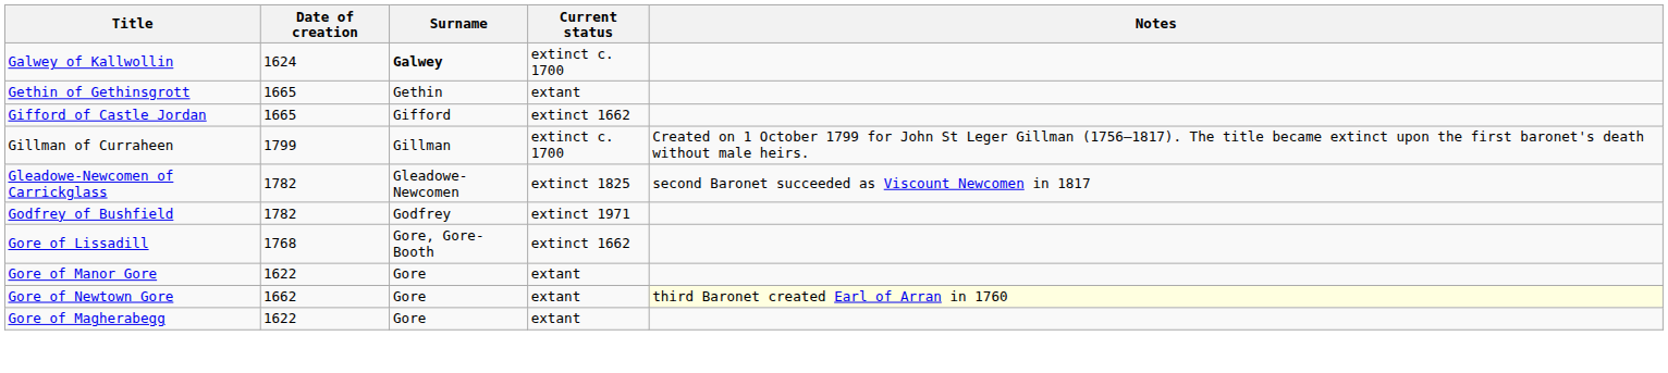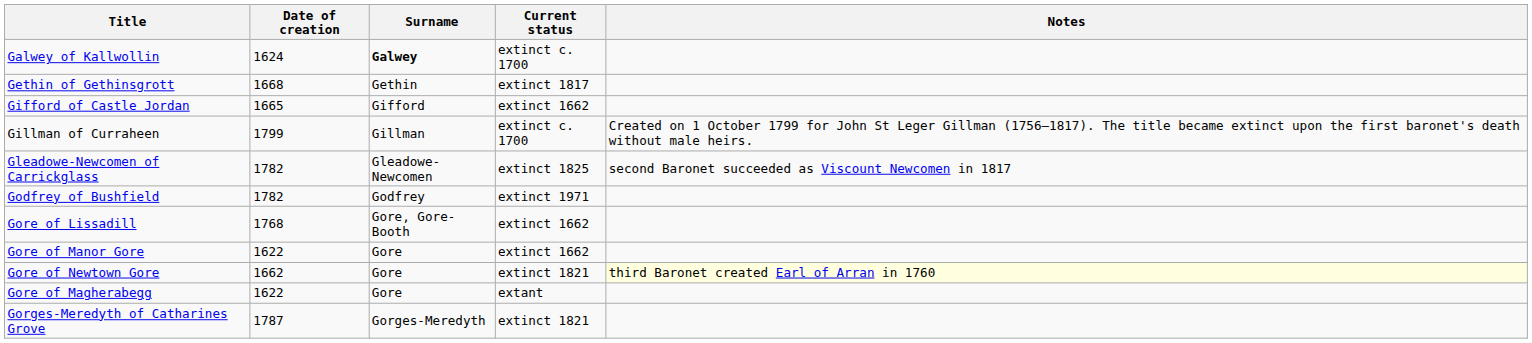Gethin of Gethinsgrott | Date of creation: 1665 -> 1668
Gethin of Gethinsgrott | Current status: extant -> extinct 1817
Gore of Manor Gore | Current status: extant -> extinct 1662
Gore of Newtown Gore | Current status: extant -> extinct 1821
+ row: Gorges-Meredyth of Catharines Grove | 1787 | Gorges-Meredyth | extinct 1821
